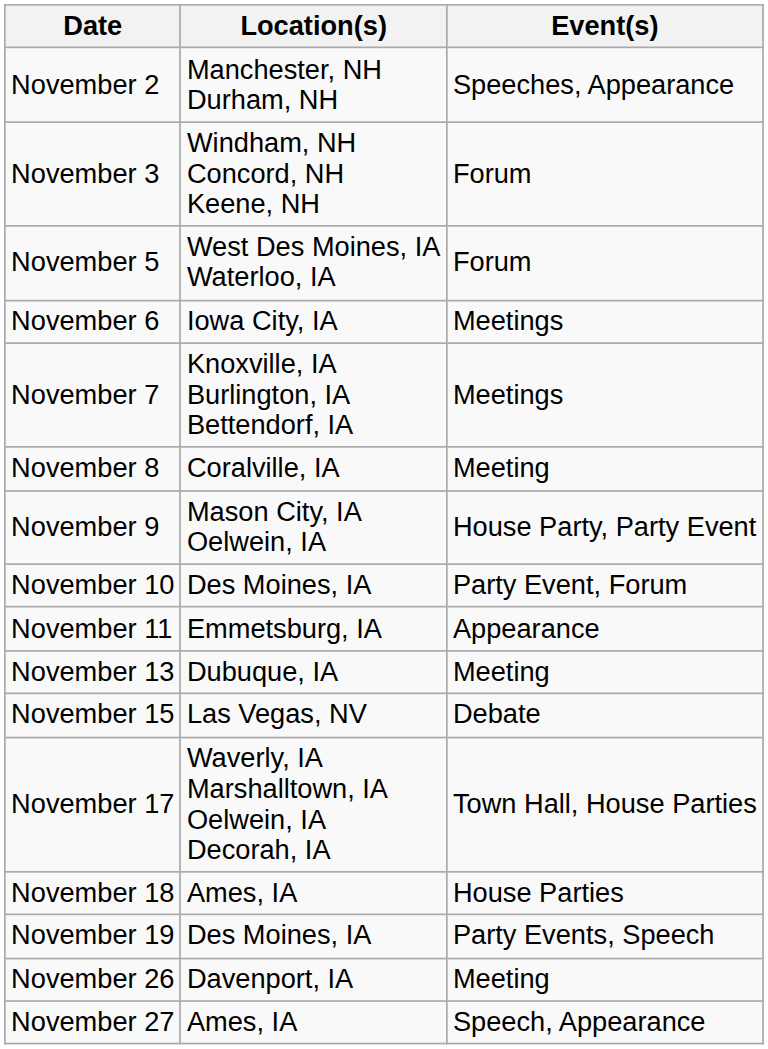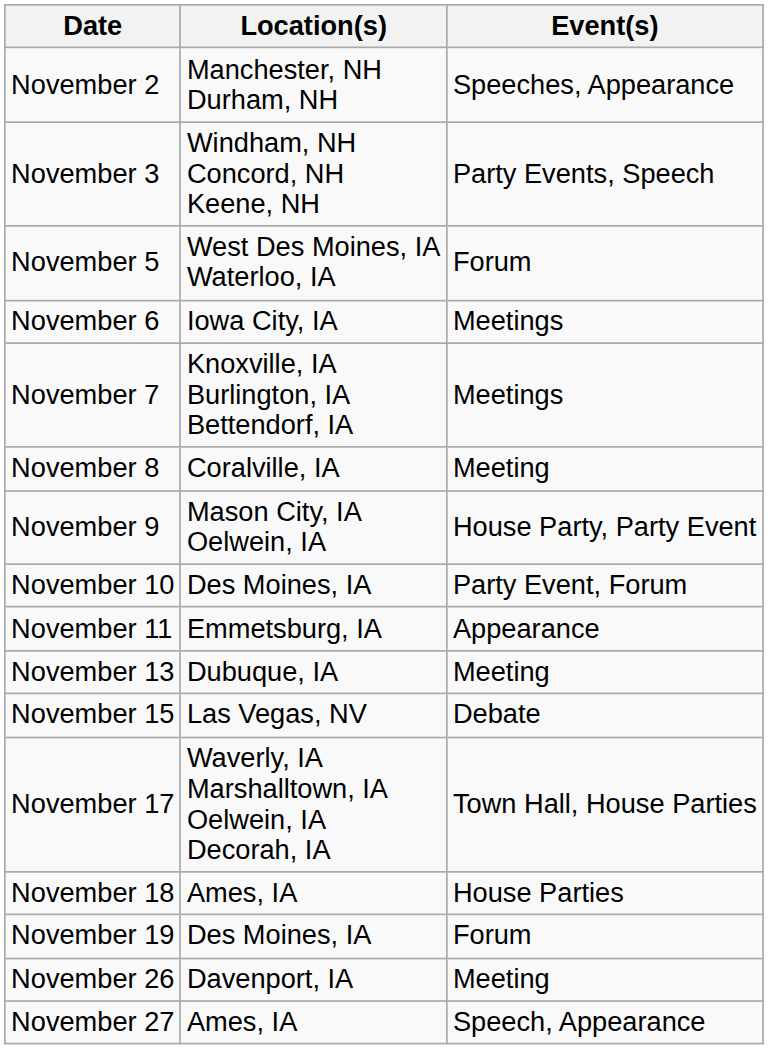November 3 | Event(s): Forum -> Party Events, Speech
November 19 | Event(s): Party Events, Speech -> Forum
